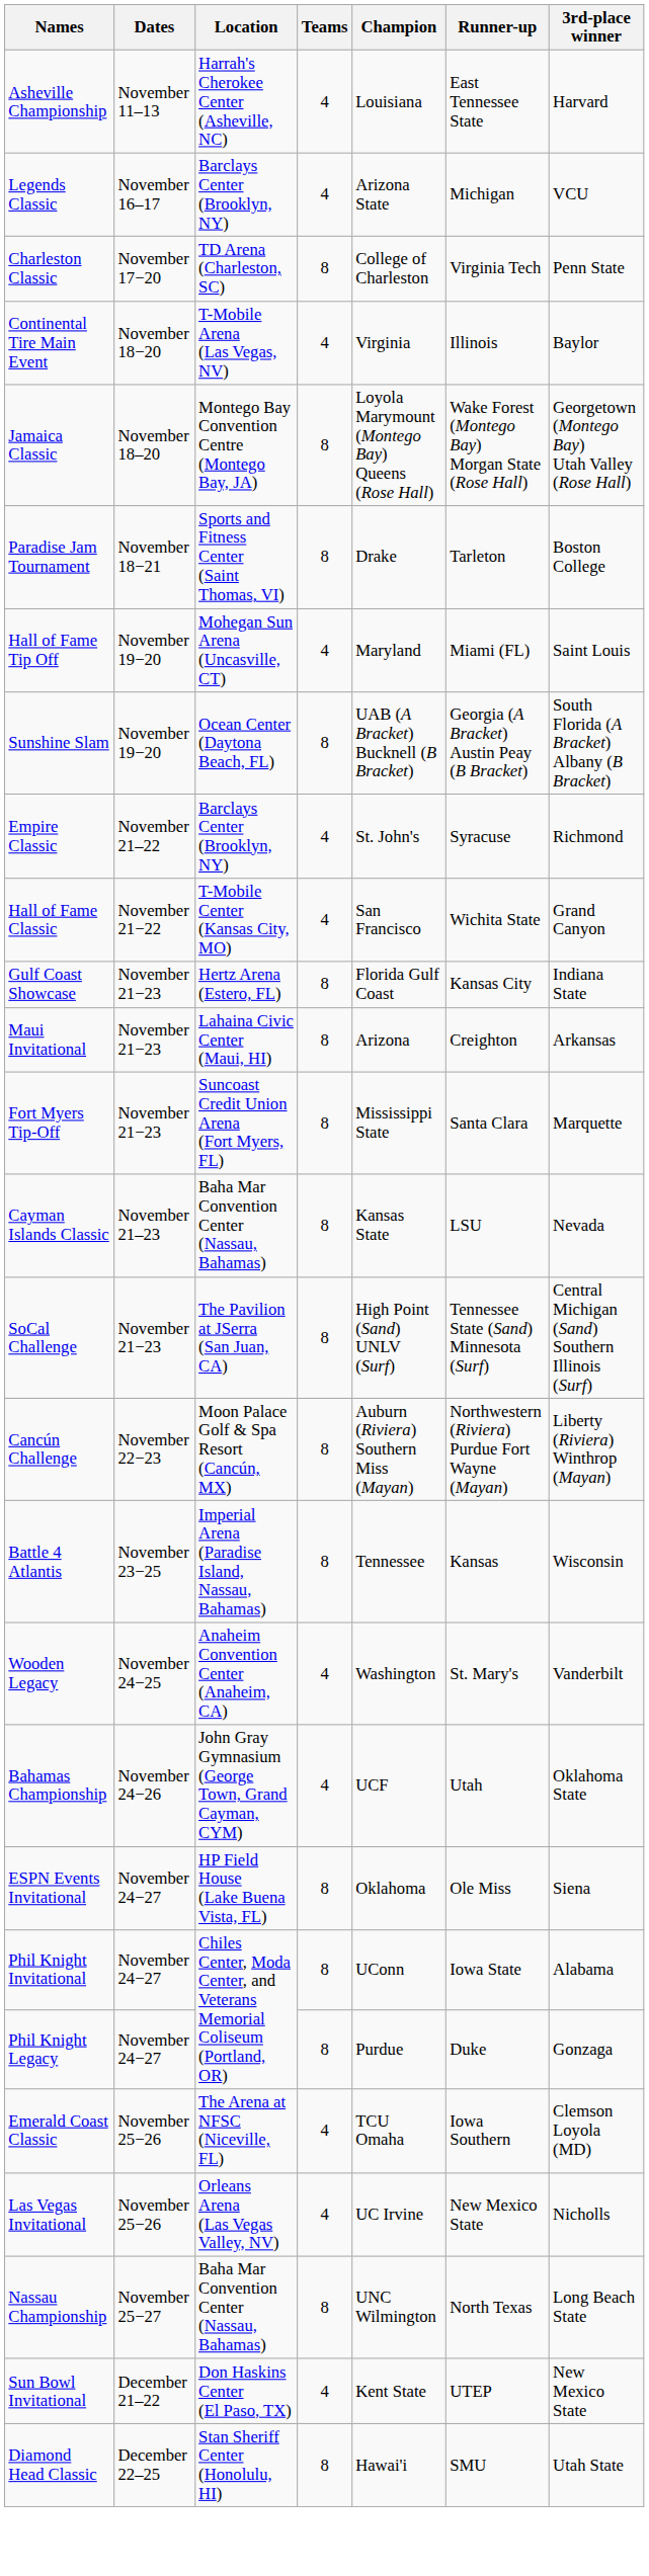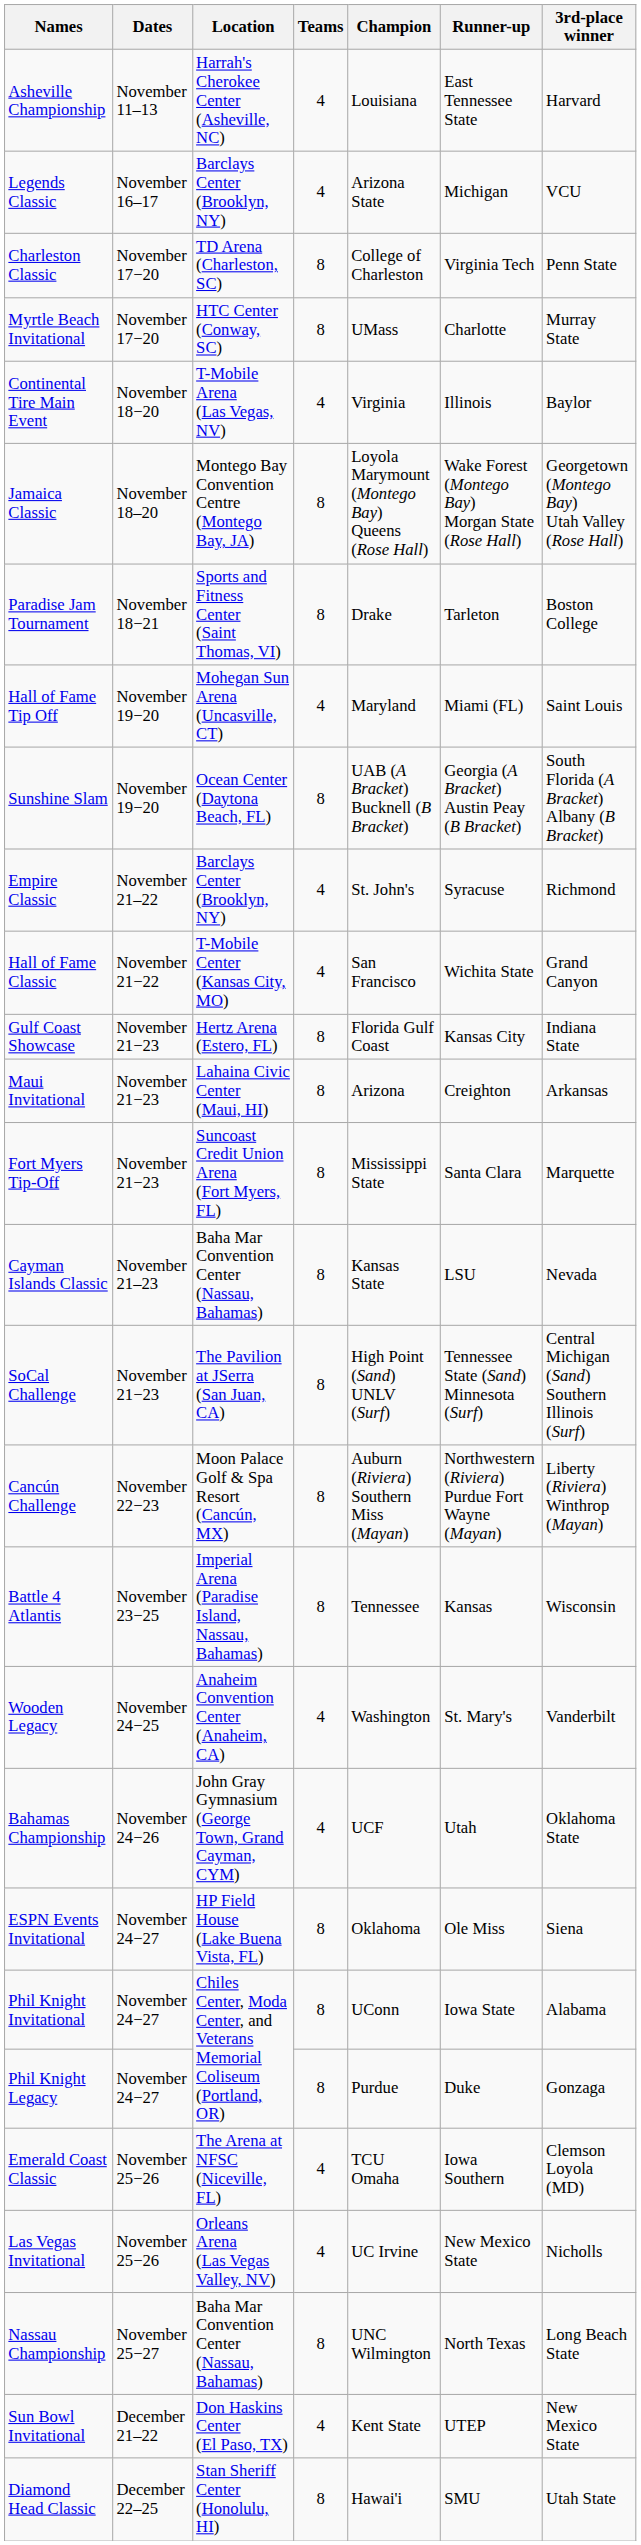+ row: Myrtle Beach Invitational | November 17−20 | HTC Center (Conway, SC) | 8 | UMass | Charlotte | Murray State
